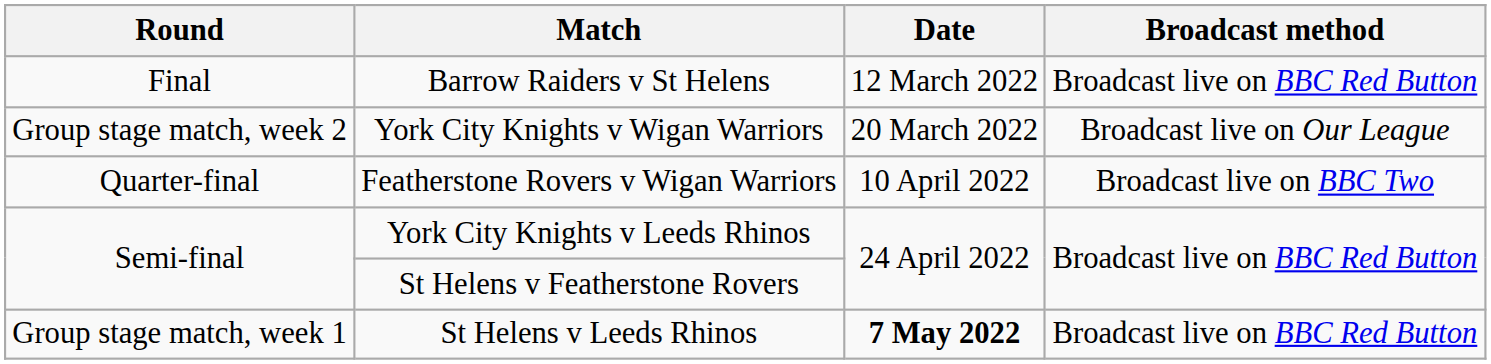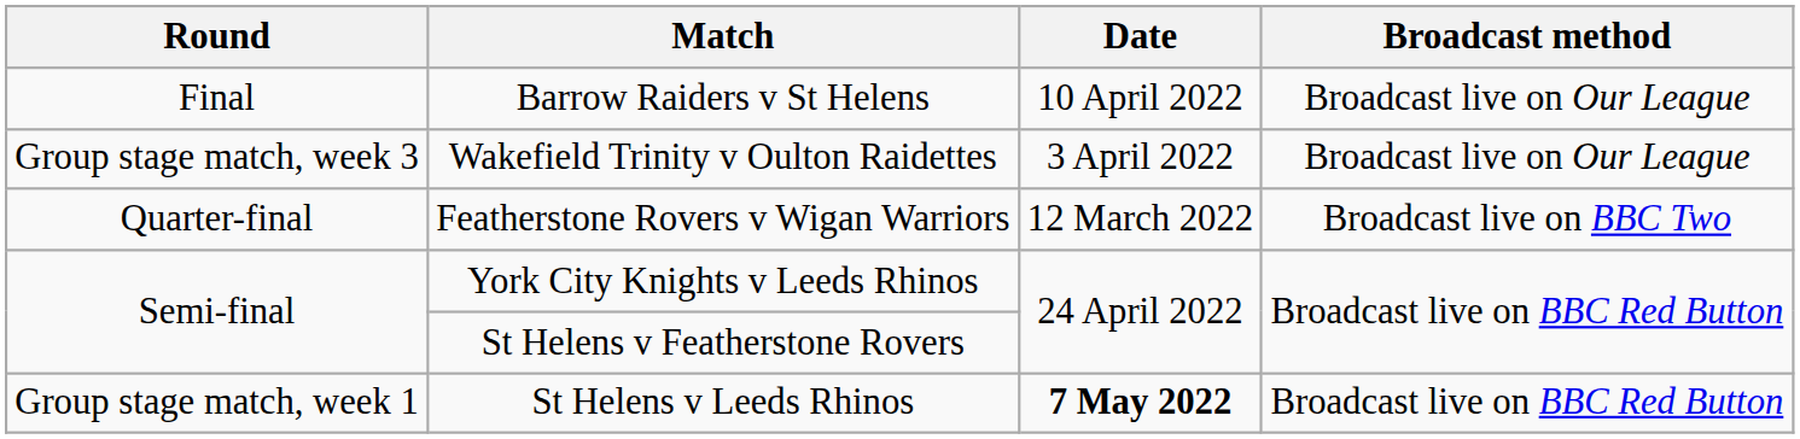Barrow Raiders v St Helens | Date: 12 March 2022 -> 10 April 2022
Barrow Raiders v St Helens | Broadcast method: Broadcast live on BBC Red Button -> Broadcast live on Our League
- row: Group stage match, week 2 | York City Knights v Wigan Warriors | 20 March 2022 | Broadcast live on Our League
+ row: Group stage match, week 3 | Wakefield Trinity v Oulton Raidettes | 3 April 2022 | Broadcast live on Our League
Featherstone Rovers v Wigan Warriors | Date: 10 April 2022 -> 12 March 2022
